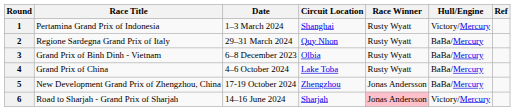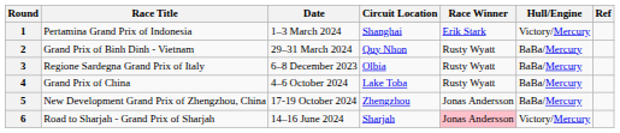1 | Race Winner: Rusty Wyatt -> Erik Stark
2 | Race Title: Regione Sardegna Grand Prix of Italy -> Grand Prix of Binh Dinh - Vietnam
3 | Race Title: Grand Prix of Binh Dinh - Vietnam -> Regione Sardegna Grand Prix of Italy
